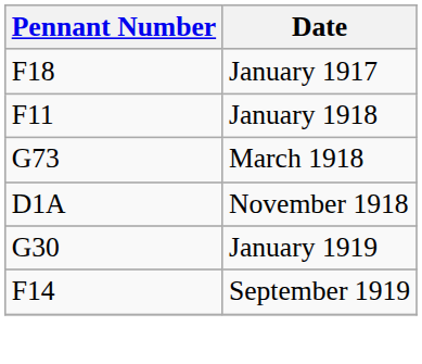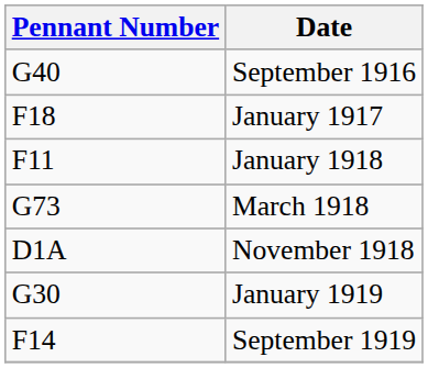+ row: G40 | September 1916
